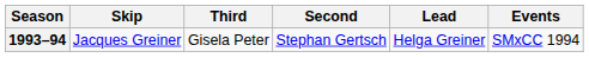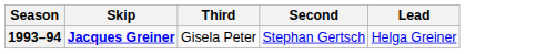- column: Events | SMxCC 1994
1993–94 | Skip: normal -> bold
